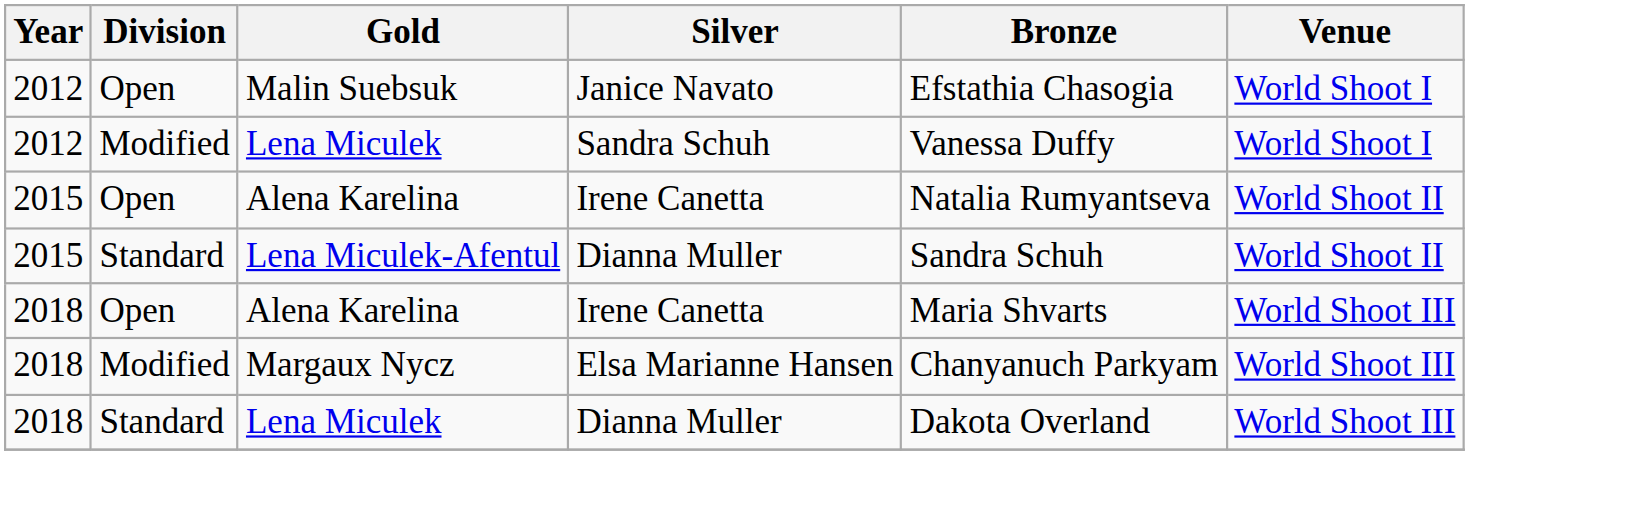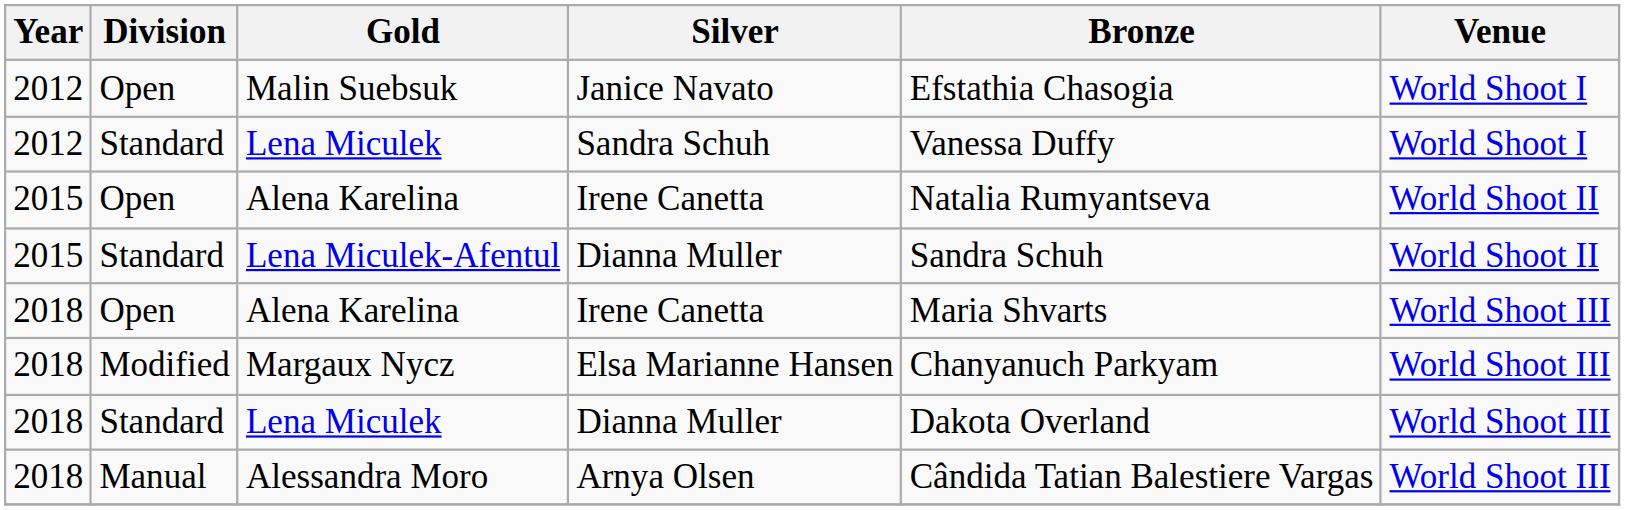2012 / Lena Miculek | Division: Modified -> Standard
+ row: 2018 | Manual | Alessandra Moro | Arnya Olsen | Cândida Tatian Balestiere Vargas | World Shoot III
